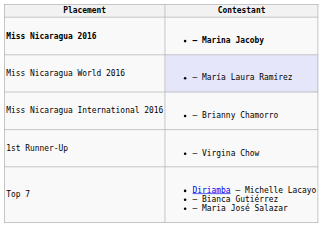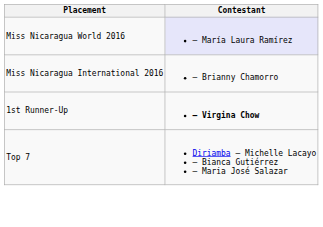- row: Miss Nicaragua 2016 | – Marina Jacoby
1st Runner-Up | Contestant: normal -> bold
